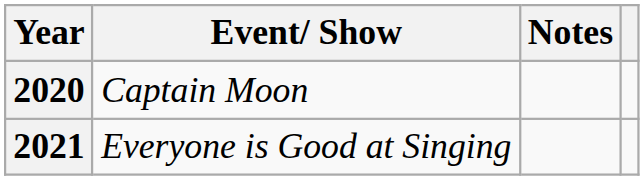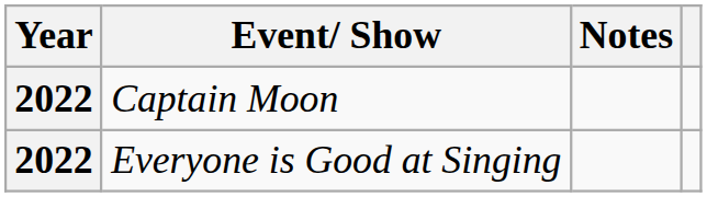Captain Moon | Year: 2020 -> 2022
Everyone is Good at Singing | Year: 2021 -> 2022
